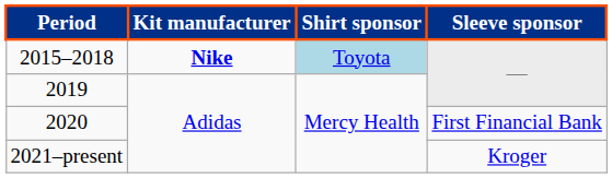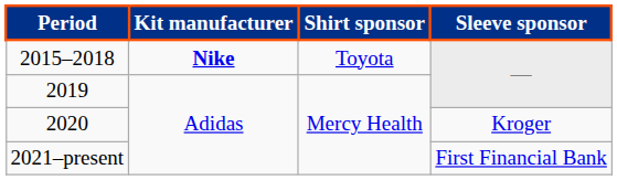2015–2018 | Shirt sponsor: lightblue background -> no background
2020 | Sleeve sponsor: First Financial Bank -> Kroger
2021–present | Sleeve sponsor: Kroger -> First Financial Bank
